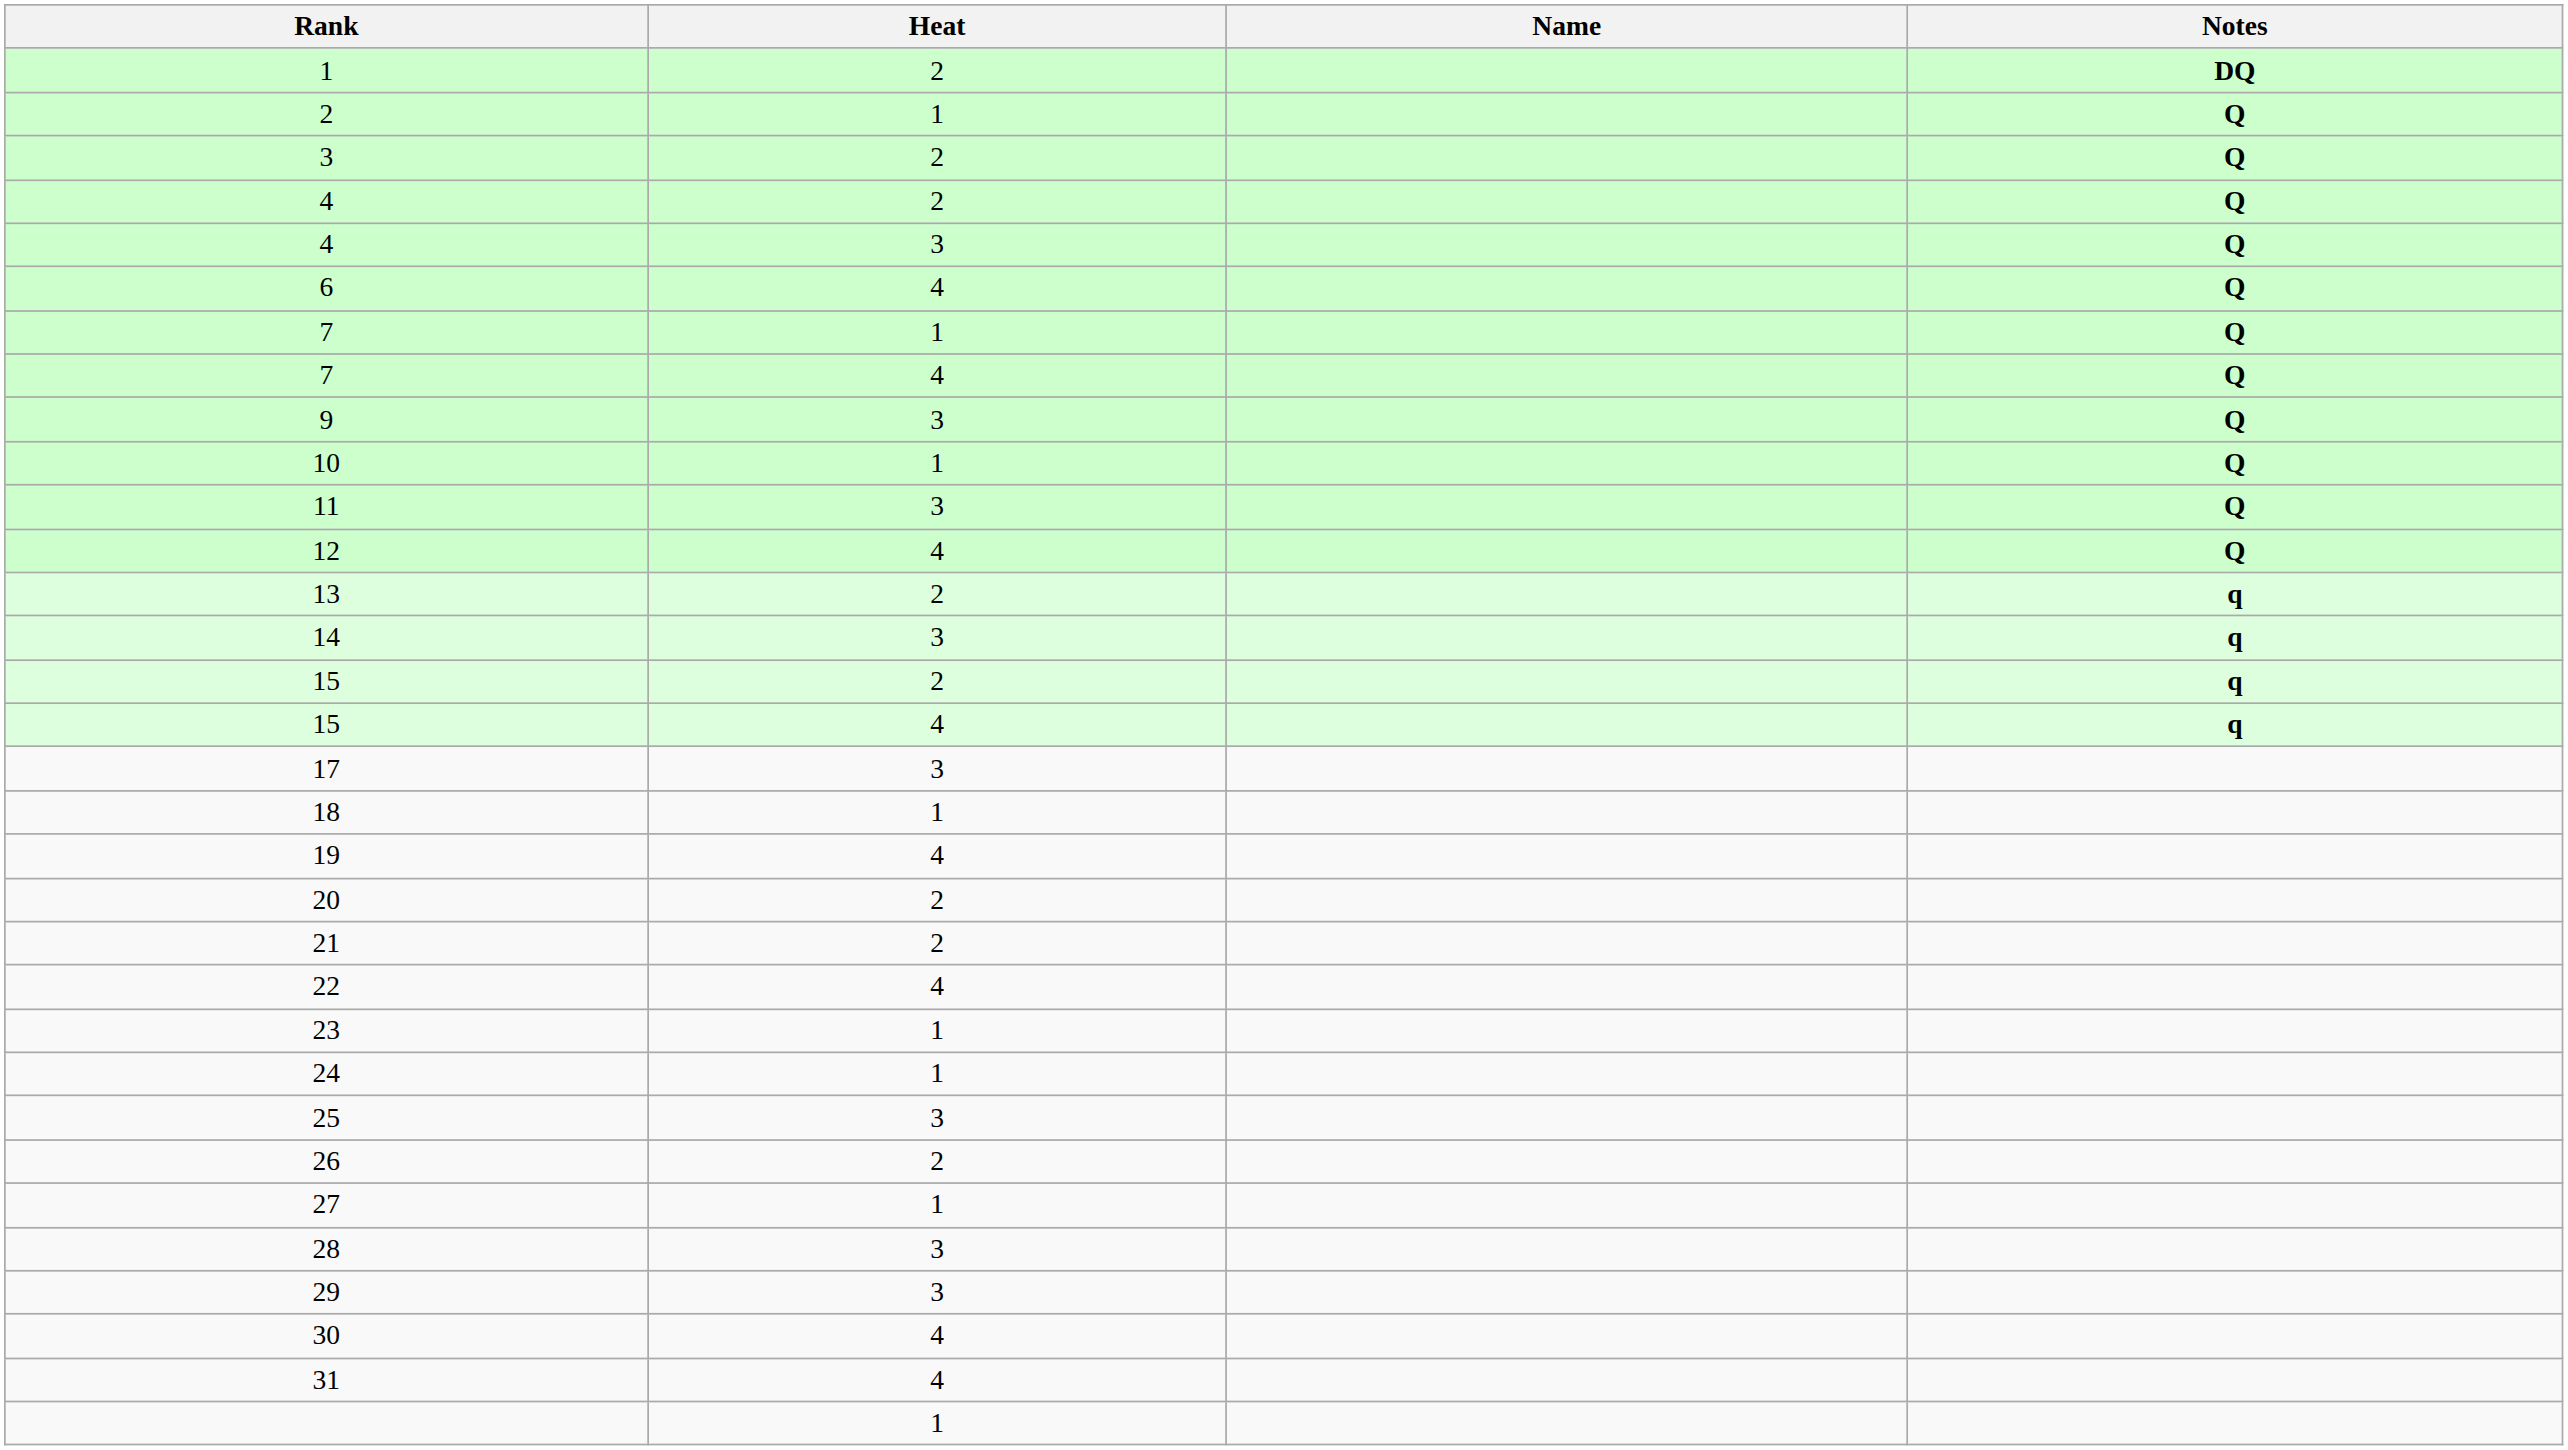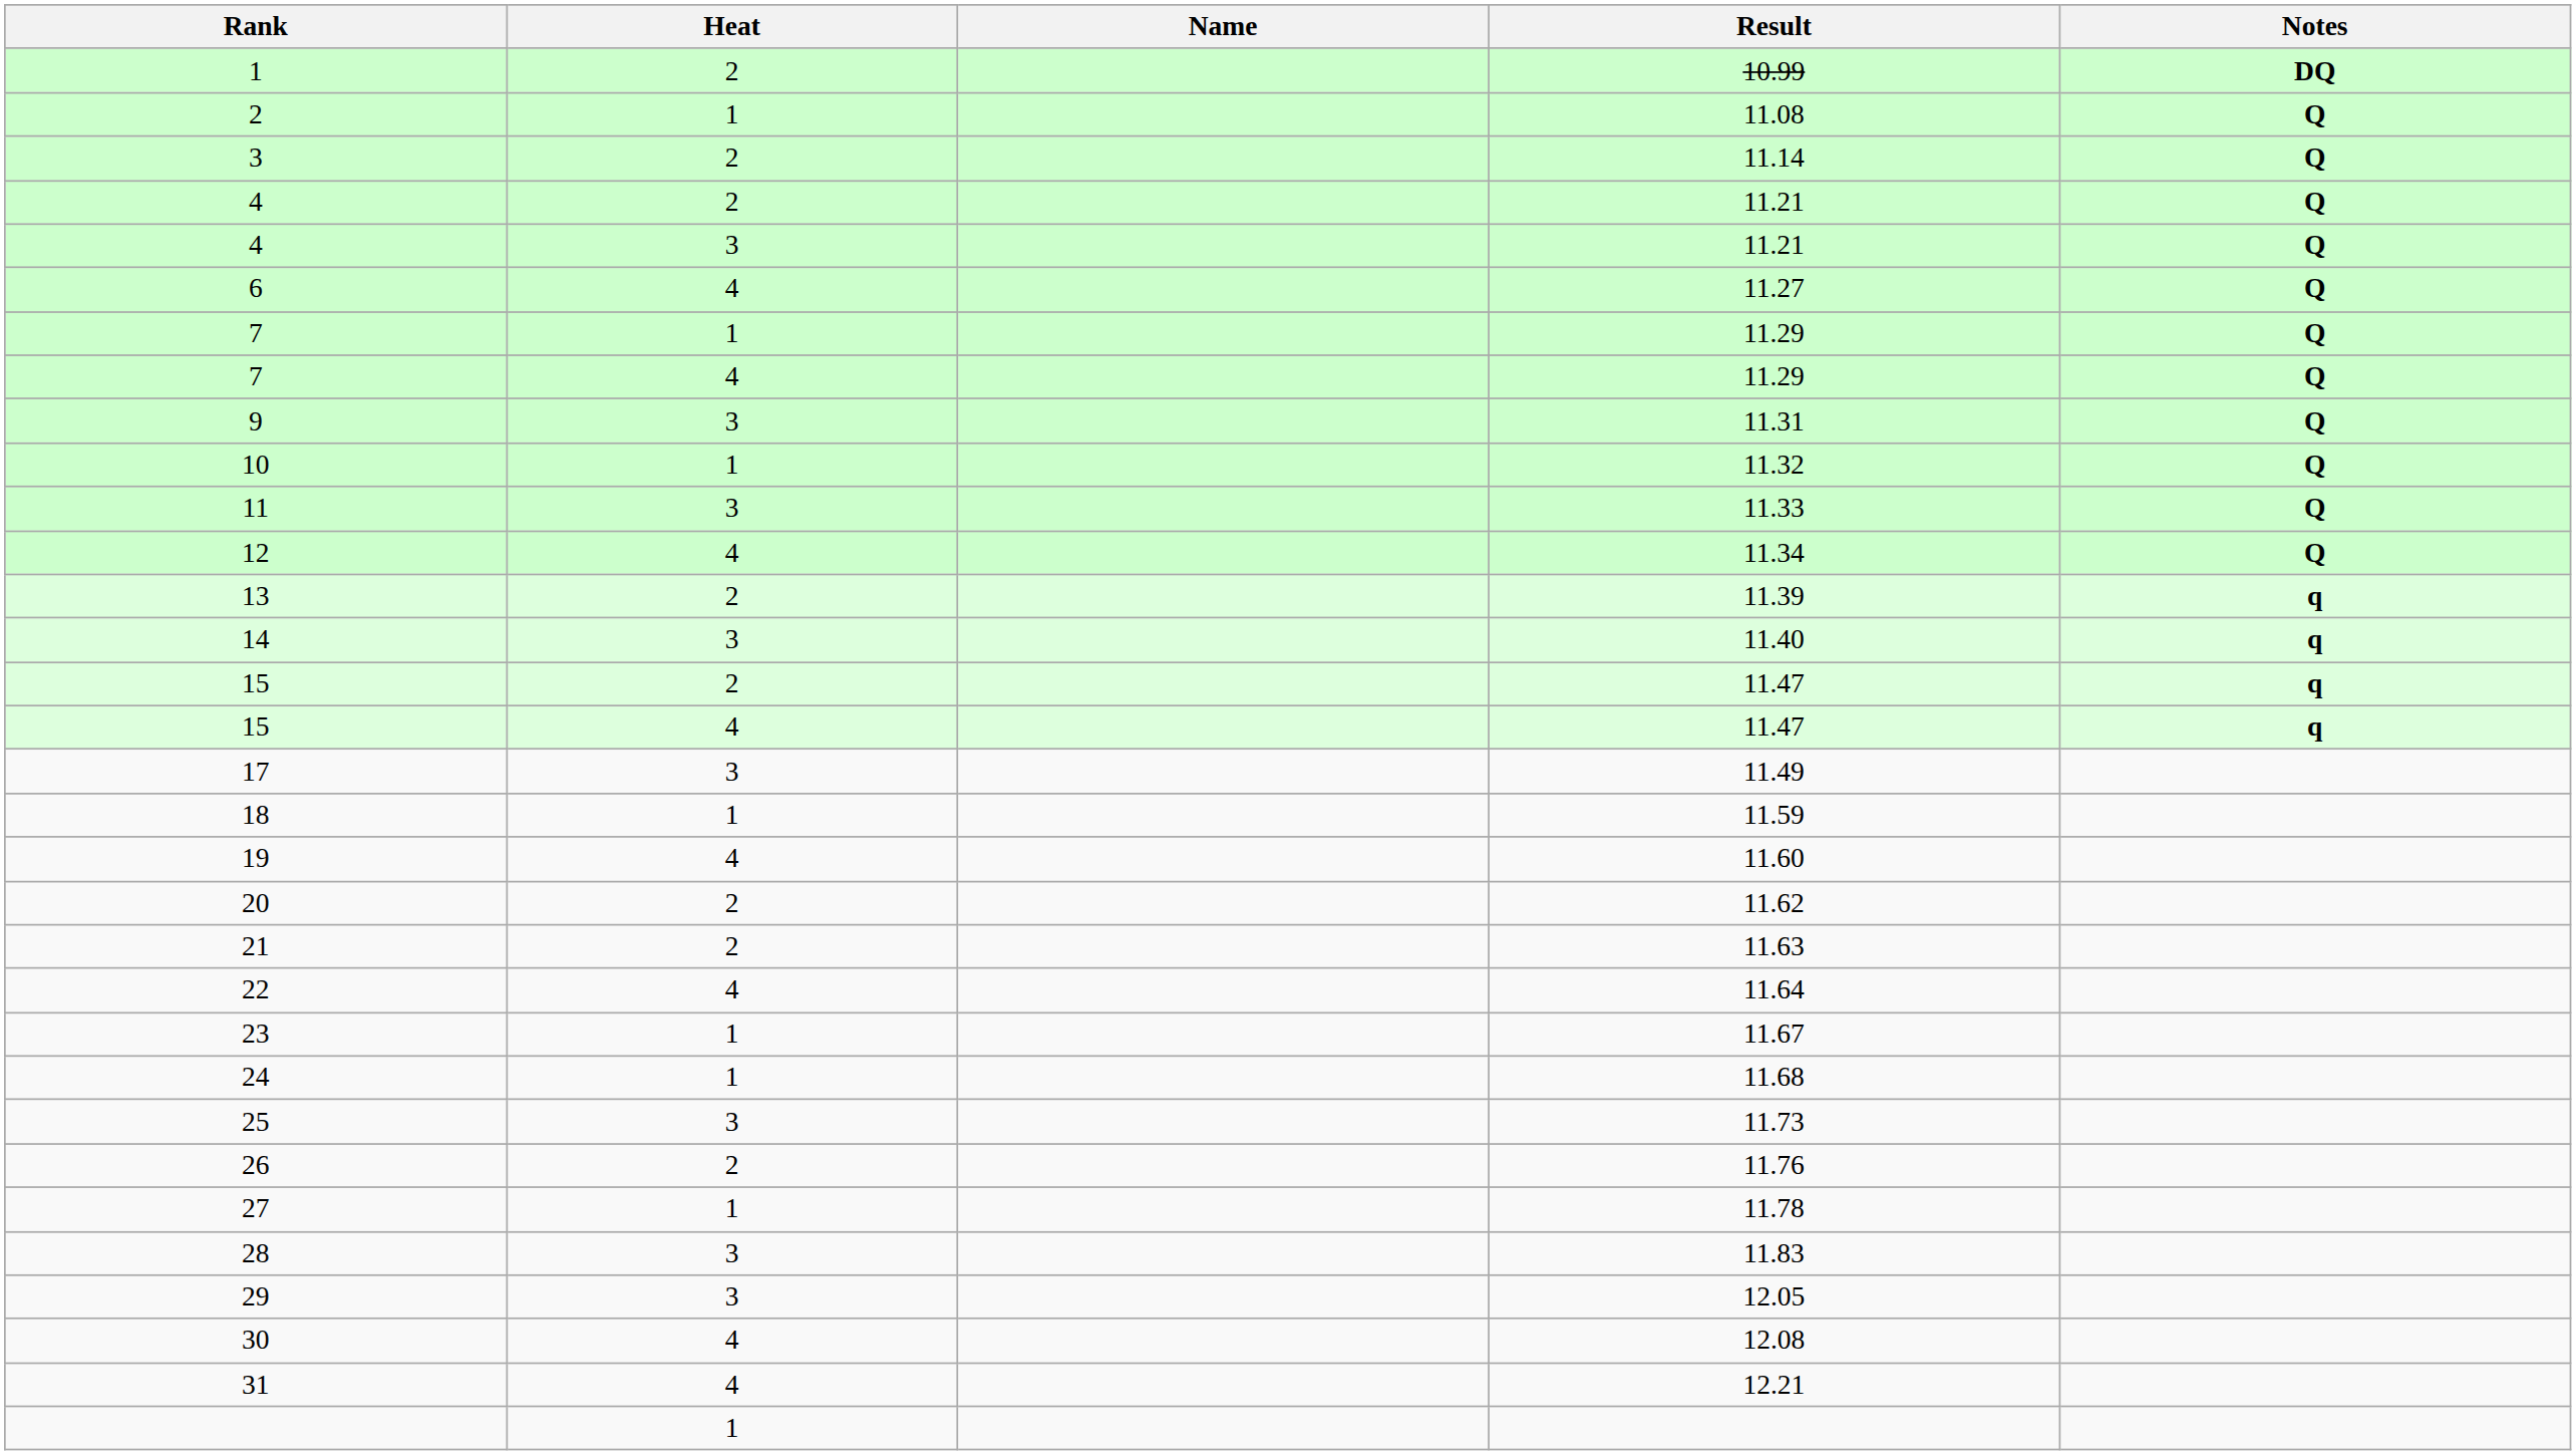+ column: Result | 10.99 | 11.08 | 11.14 | 11.21 | 11.21 | 11.27 | 11.29 | 11.29 | 11.31 | 11.32 | 11.33 | 11.34 | 11.39 | 11.40 | 11.47 | 11.47 | 11.49 | 11.59 | 11.60 | 11.62 | 11.63 | 11.64 | 11.67 | 11.68 | 11.73 | 11.76 | 11.78 | 11.83 | 12.05 | 12.08 | 12.21
